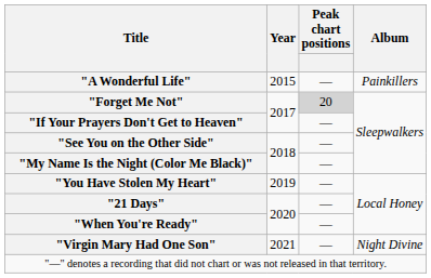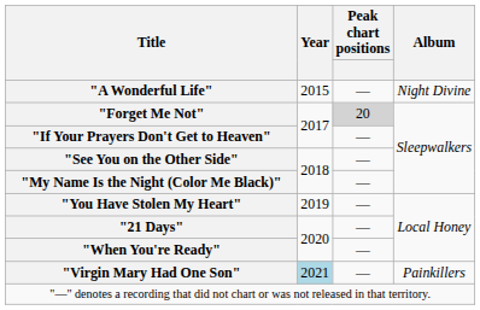"A Wonderful Life" | Album: Painkillers -> Night Divine
"Virgin Mary Had One Son" | Year: no background -> lightblue background
"Virgin Mary Had One Son" | Album: Night Divine -> Painkillers
